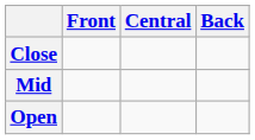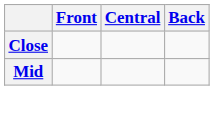- row: Open
